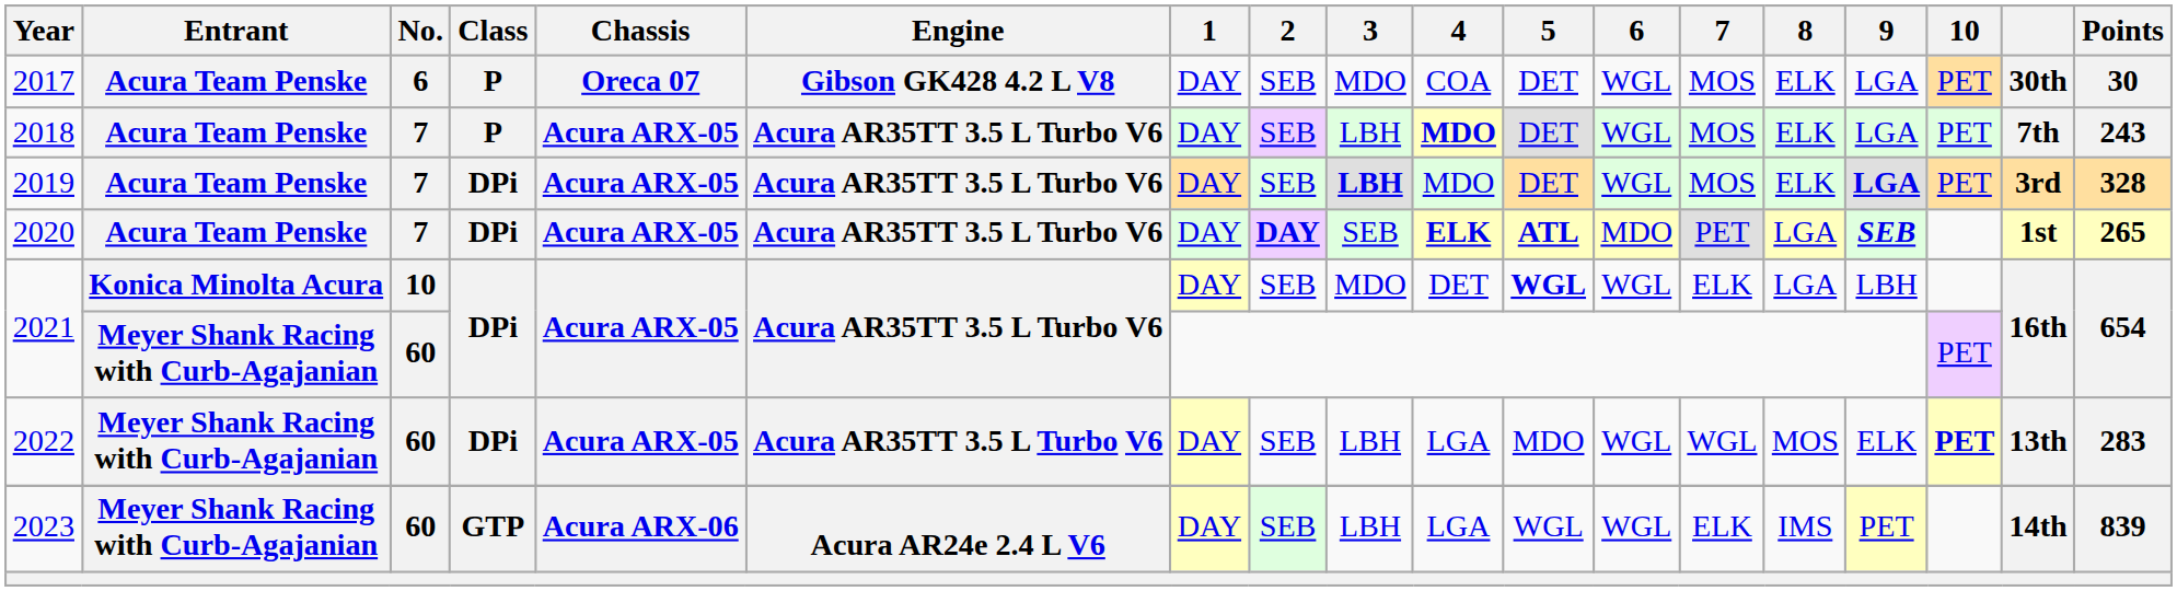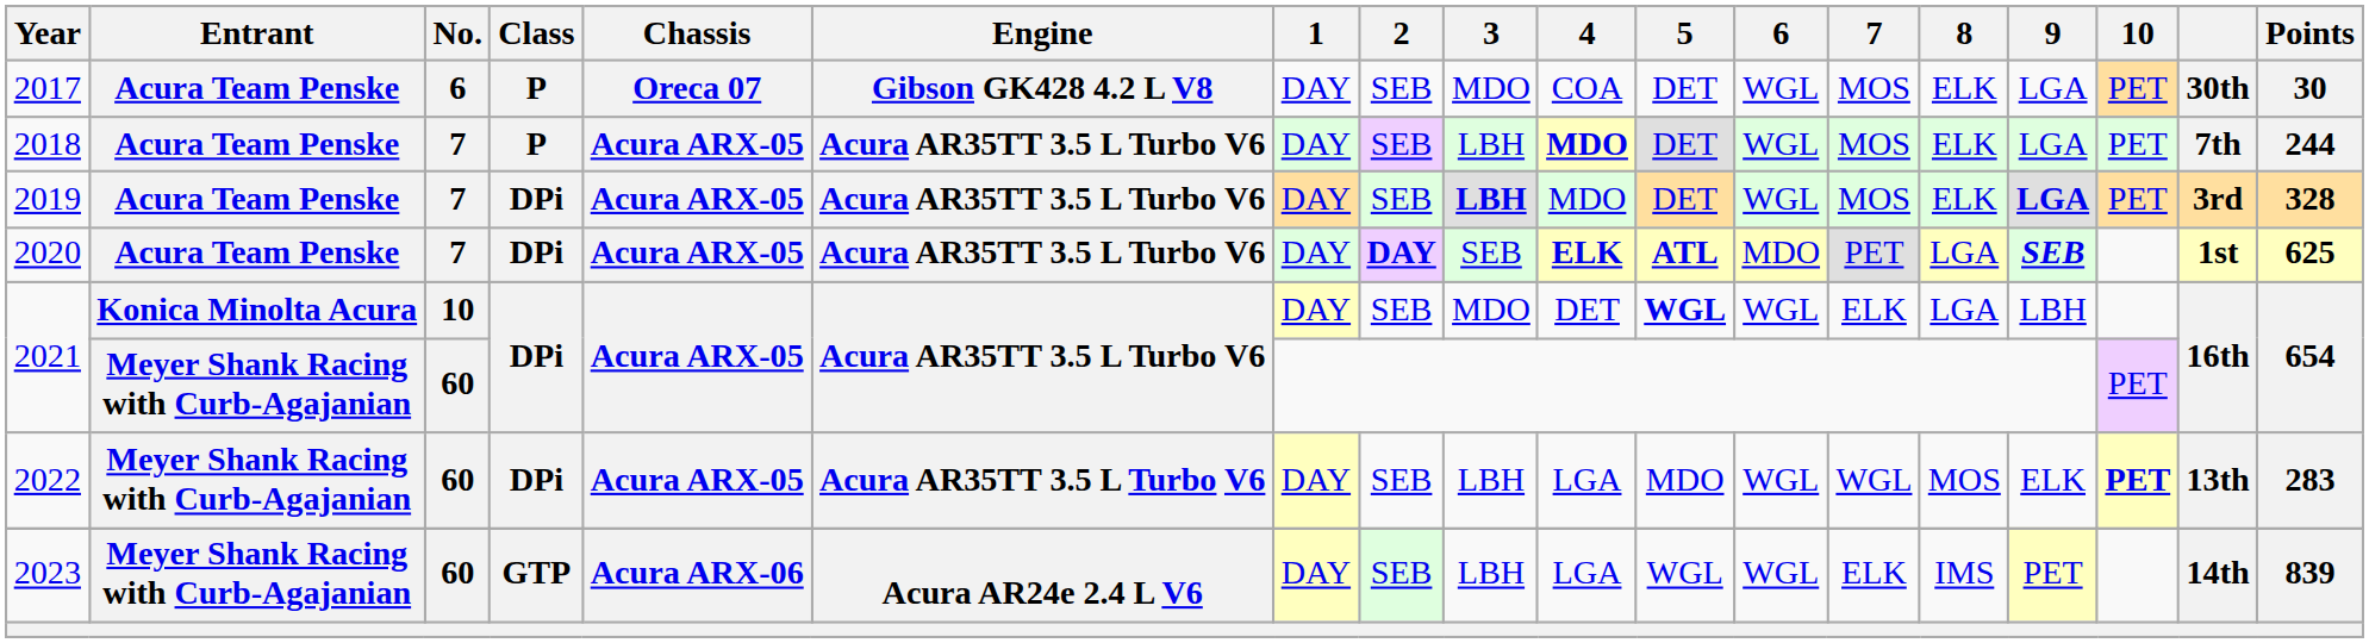2018 | Points: 243 -> 244
2020 | Points: 265 -> 625
